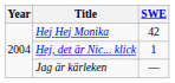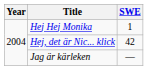Hej Hej Monika | SWE: 42 -> 1
Hej, det är Nic... klick | SWE: 1 -> 42
